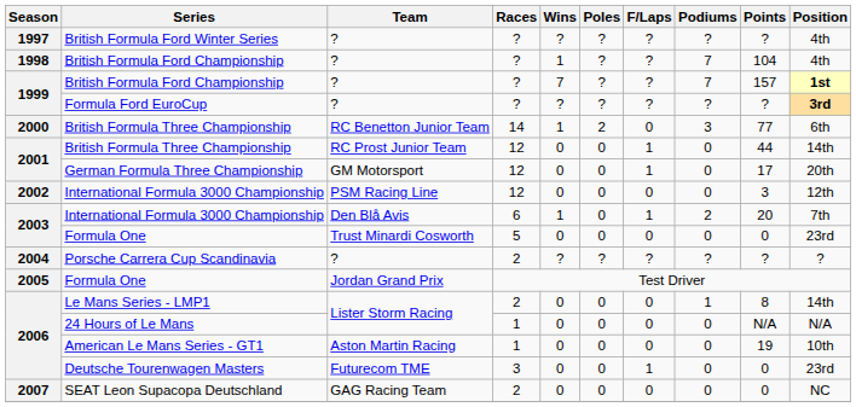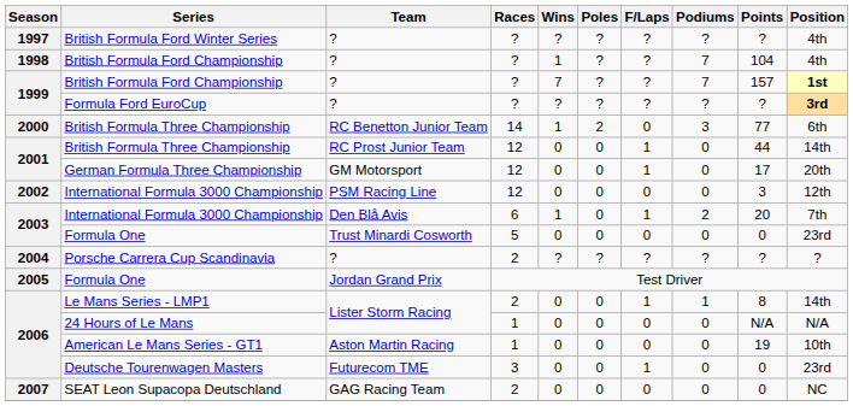Le Mans Series - LMP1 | F/Laps: 0 -> 1
